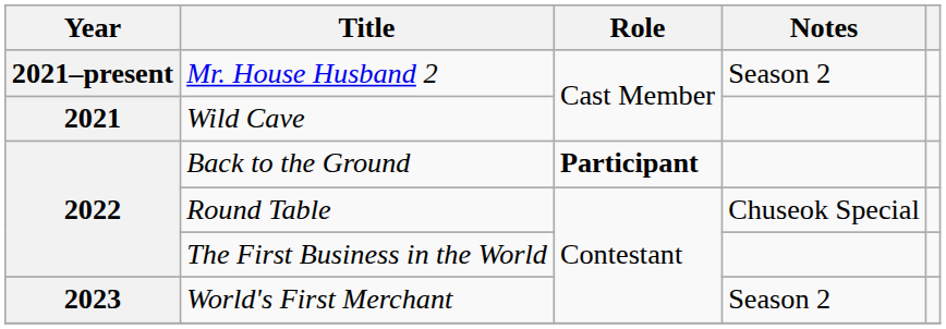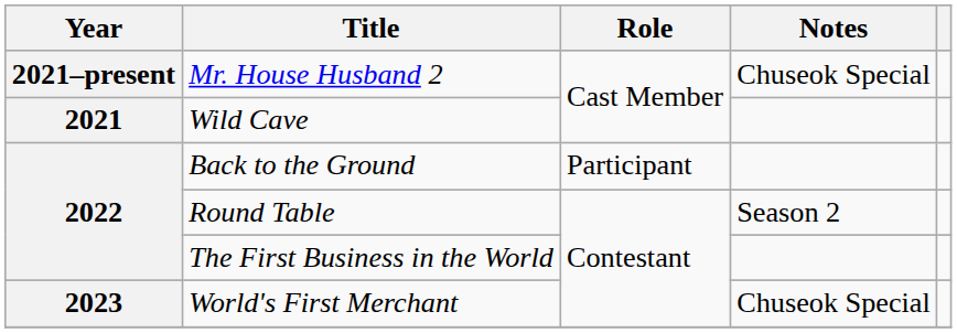Mr. House Husband 2 | Notes: Season 2 -> Chuseok Special
Back to the Ground | Role: bold -> normal
Round Table | Notes: Chuseok Special -> Season 2
World's First Merchant | Notes: Season 2 -> Chuseok Special
